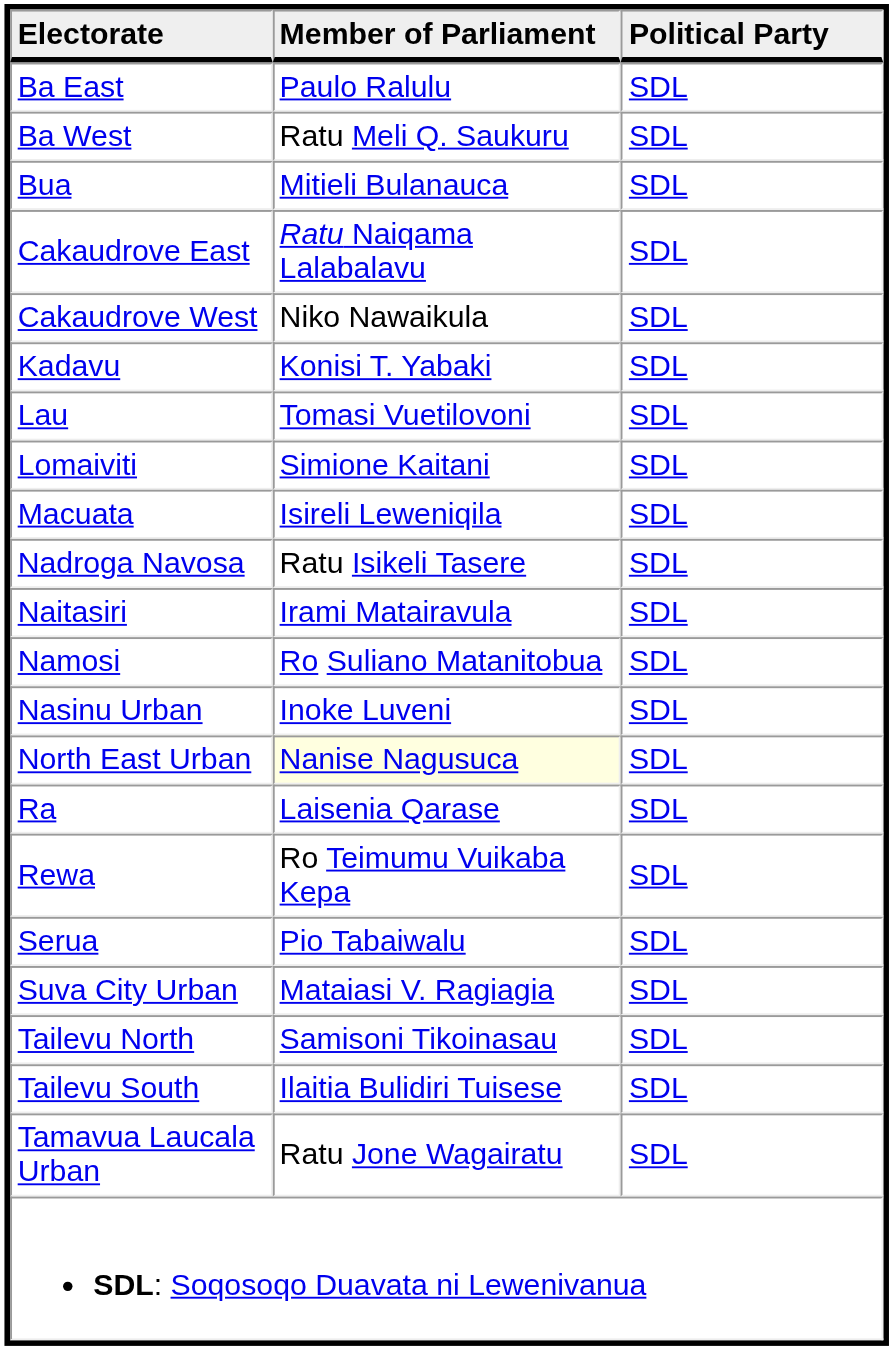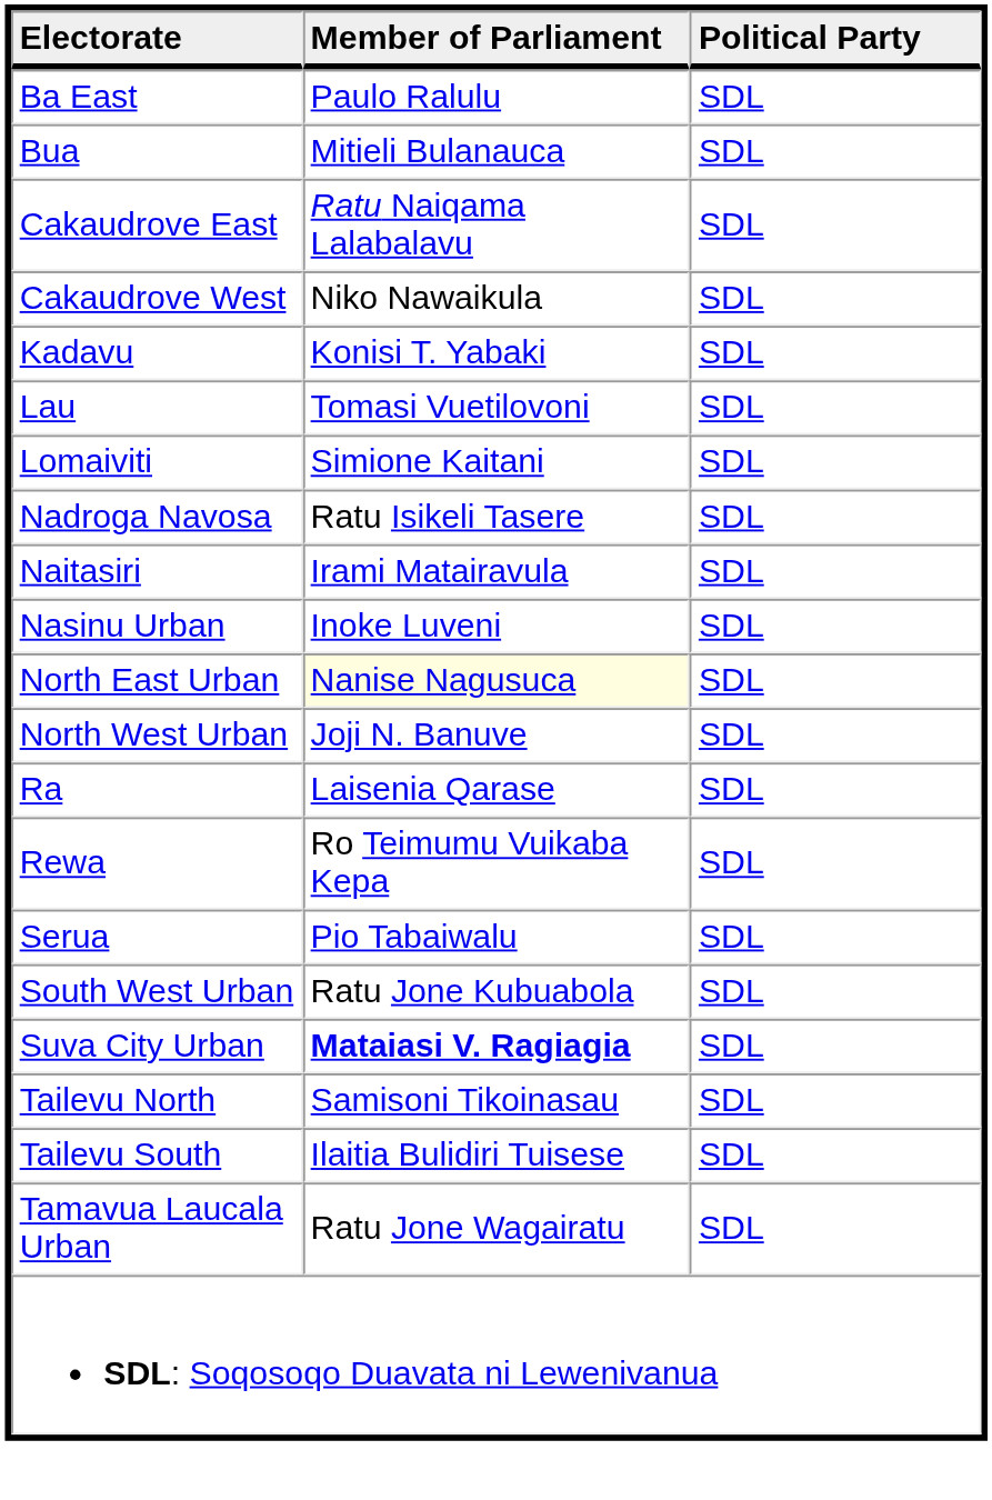- row: Ba West | Ratu Meli Q. Saukuru | SDL
- row: Macuata | Isireli Leweniqila | SDL
- row: Namosi | Ro Suliano Matanitobua | SDL
+ row: North West Urban | Joji N. Banuve | SDL
+ row: South West Urban | Ratu Jone Kubuabola | SDL
Suva City Urban | Member of Parliament: normal -> bold
